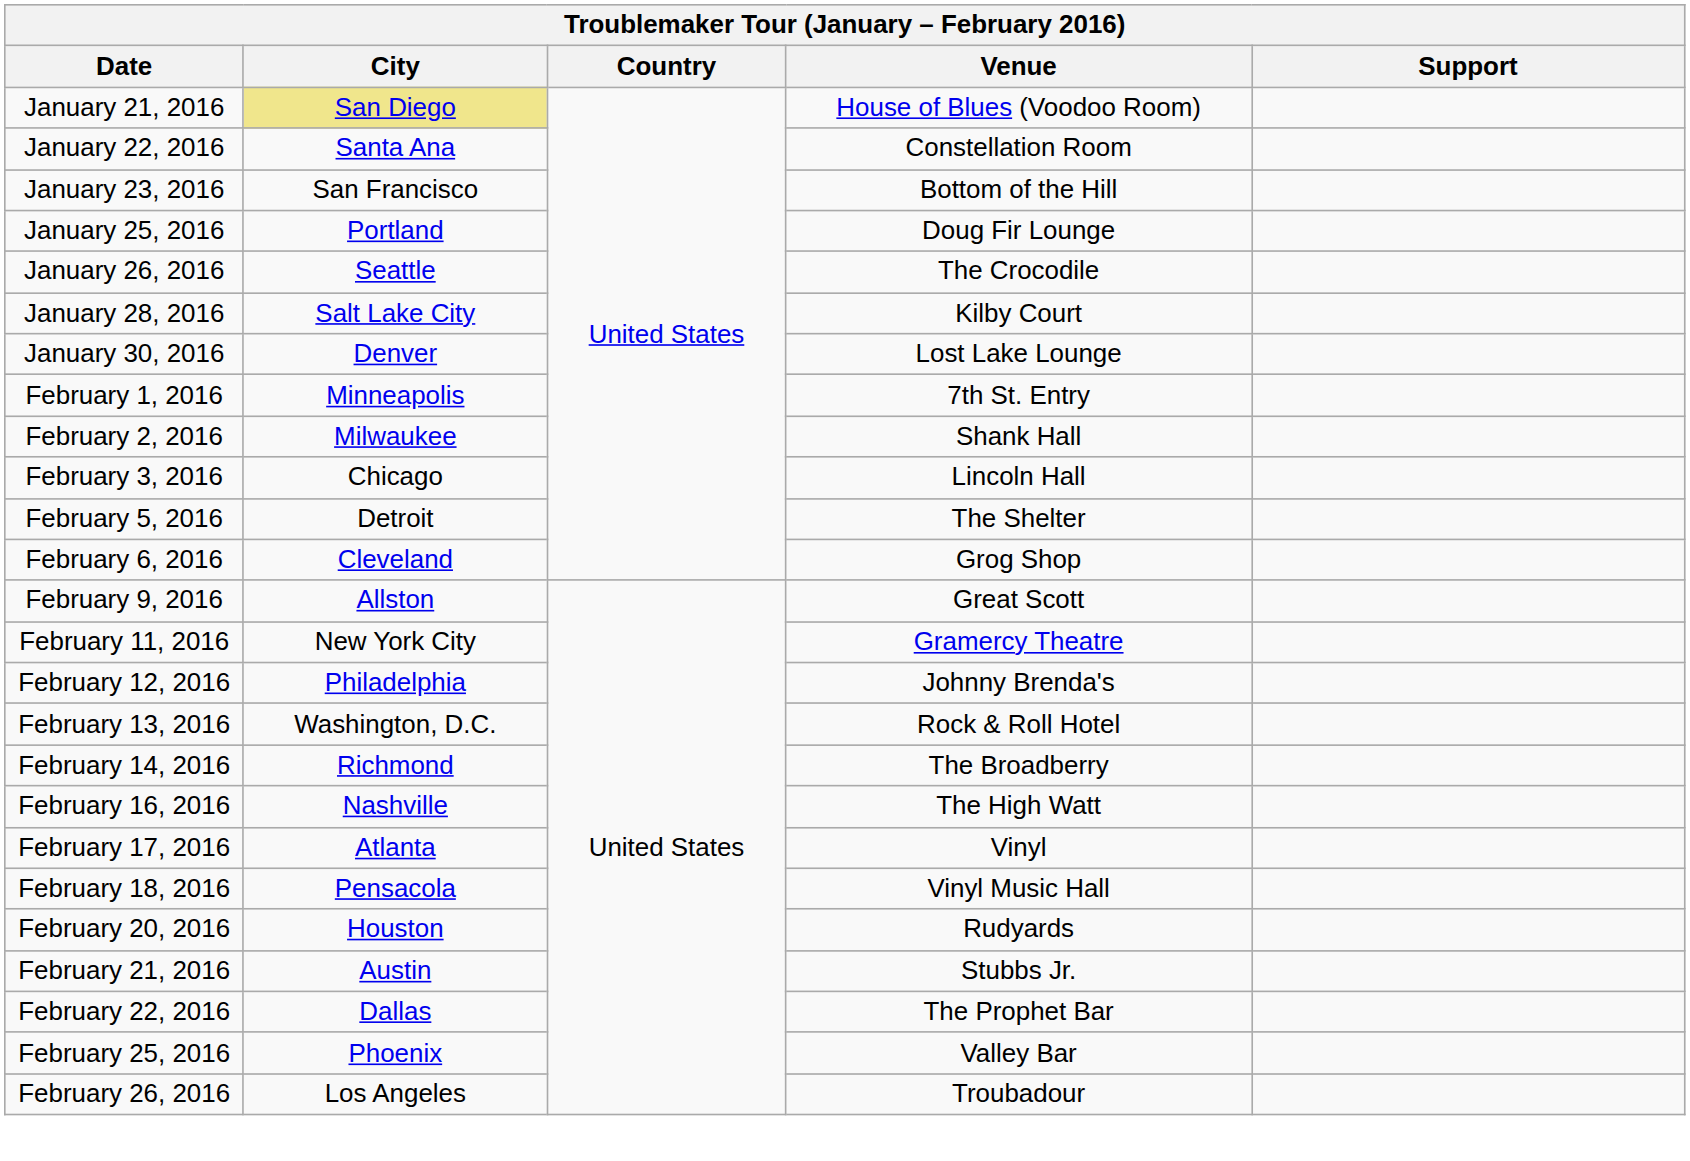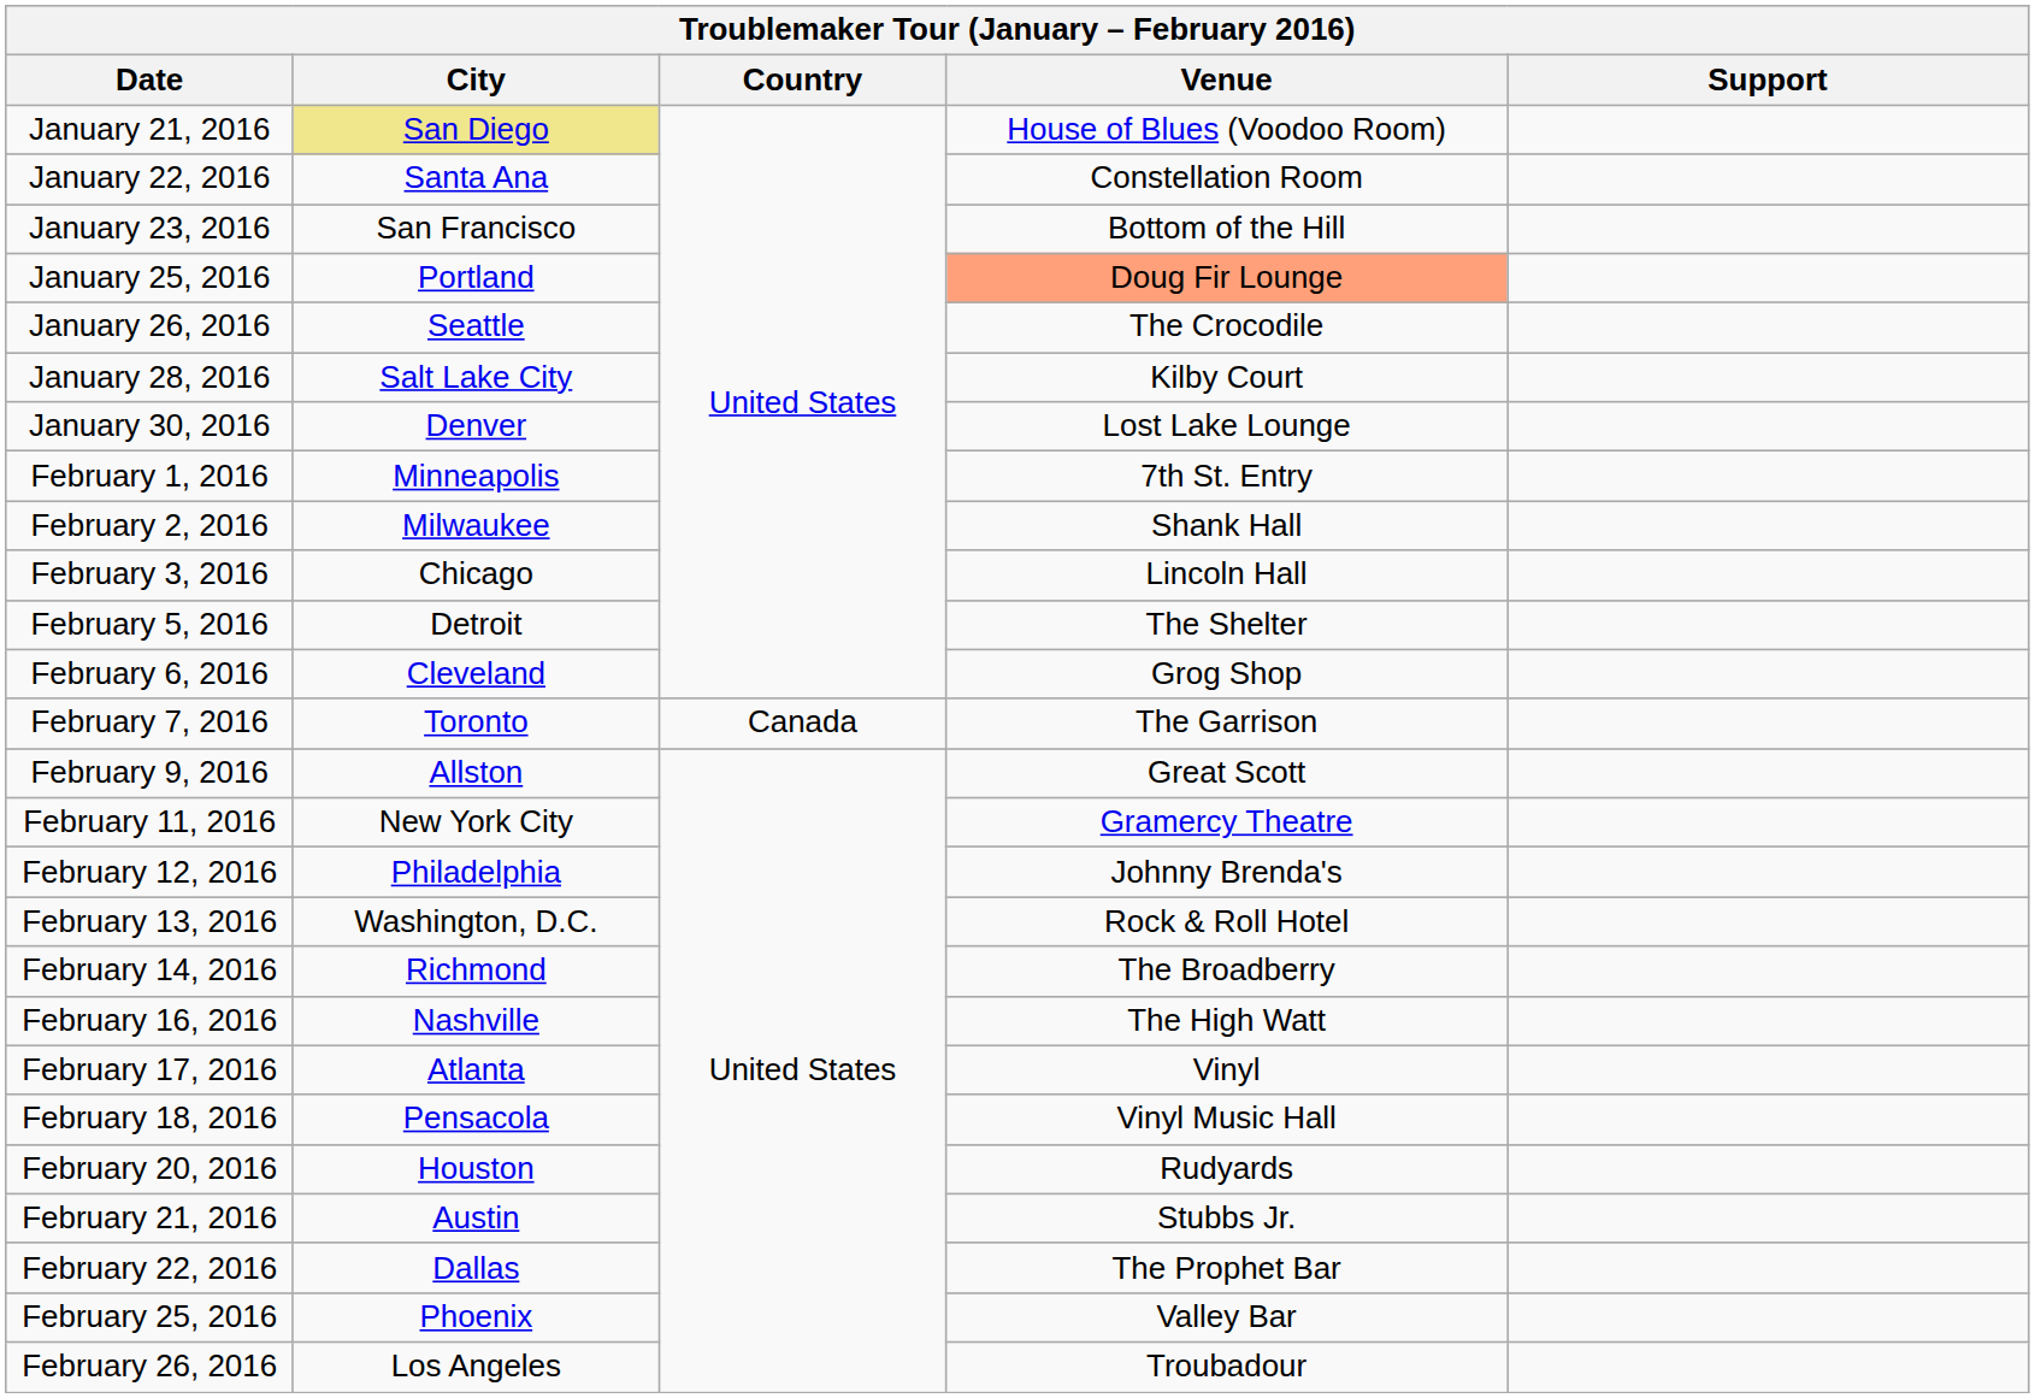January 25, 2016 | Venue: no background -> lightsalmon background
+ row: February 7, 2016 | Toronto | Canada | The Garrison
